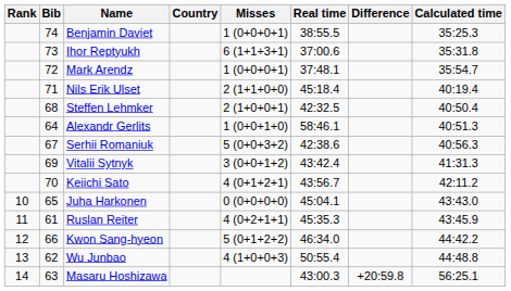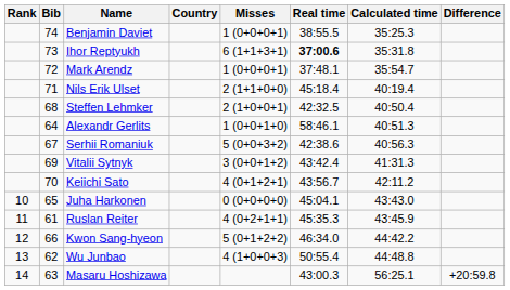columns swapped: Calculated time <-> Difference
Ihor Reptyukh | Real time: normal -> bold
